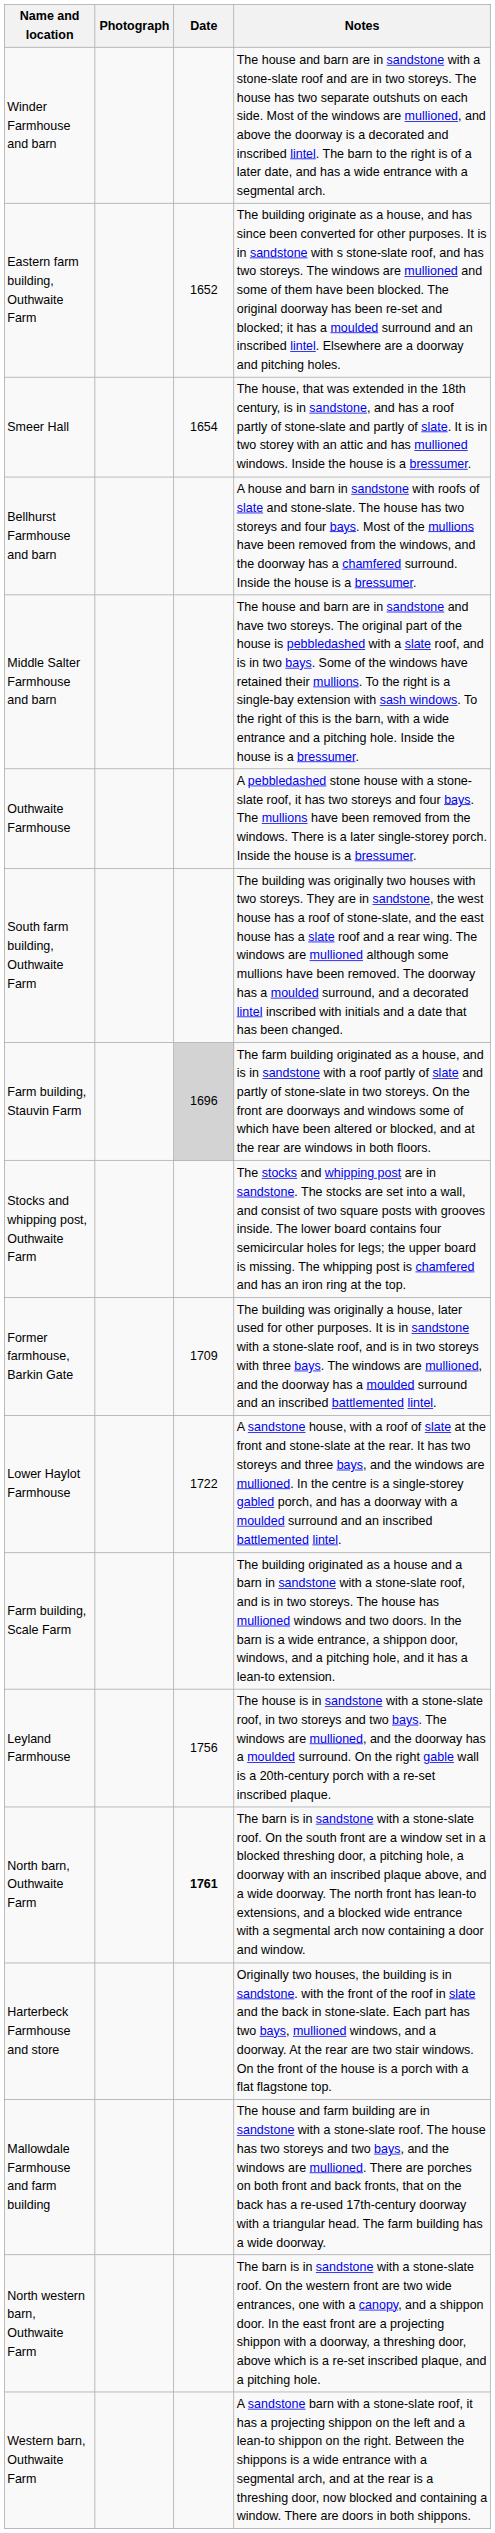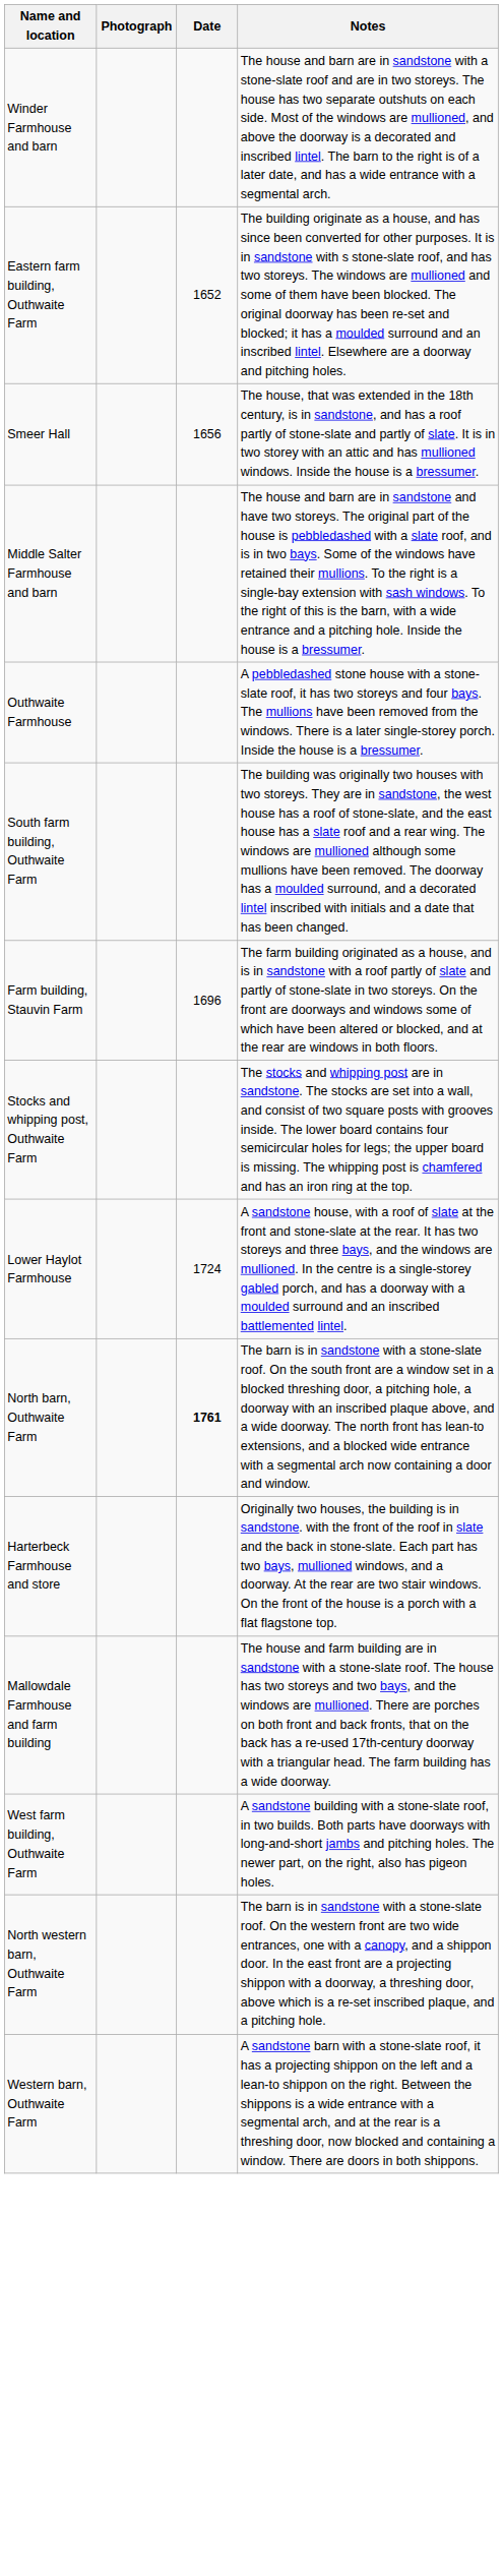Smeer Hall | Date: 1654 -> 1656
- row: Bellhurst Farmhouse and barn | A house and barn in sandstone with roofs of slate and stone-slate. The house has two storeys and four bays. Most of the mullions have been removed from the windows, and the doorway has a chamfered surround. Inside the house is a bressumer.
Farm building, Stauvin Farm | Date: lightgrey background -> no background
- row: Former farmhouse, Barkin Gate | 1709 | The building was originally a house, later used for other purposes. It is in sandstone with a stone-slate roof, and is in two storeys with three bays. The windows are mullioned, and the doorway has a moulded surround and an inscribed battlemented lintel.
Lower Haylot Farmhouse | Date: 1722 -> 1724
- row: Farm building, Scale Farm | The building originated as a house and a barn in sandstone with a stone-slate roof, and is in two storeys. The house has mullioned windows and two doors. In the barn is a wide entrance, a shippon door, windows, and a pitching hole, and it has a lean-to extension.
- row: Leyland Farmhouse | 1756 | The house is in sandstone with a stone-slate roof, in two storeys and two bays. The windows are mullioned, and the doorway has a moulded surround. On the right gable wall is a 20th-century porch with a re-set inscribed plaque.
+ row: West farm building, Outhwaite Farm | A sandstone building with a stone-slate roof, in two builds. Both parts have doorways with long-and-short jambs and pitching holes. The newer part, on the right, also has pigeon holes.
